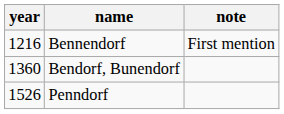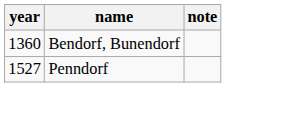- row: 1216 | Bennendorf | First mention
Penndorf | year: 1526 -> 1527
